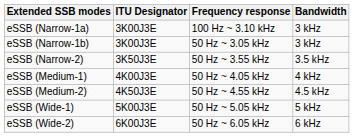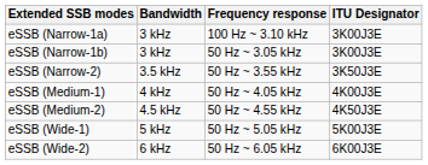columns swapped: Bandwidth <-> ITU Designator
